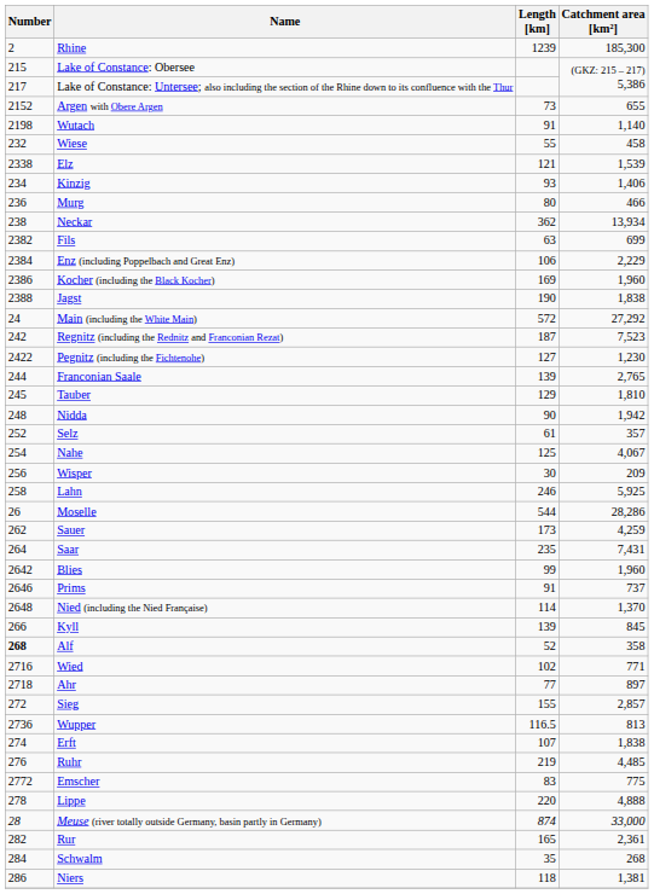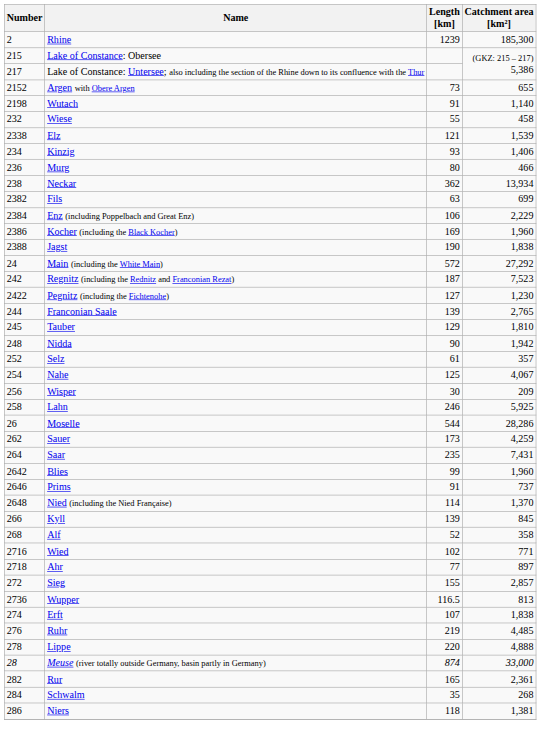Alf | Number: bold -> normal
- row: 2772 | Emscher | 83 | 775
